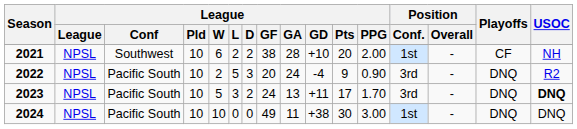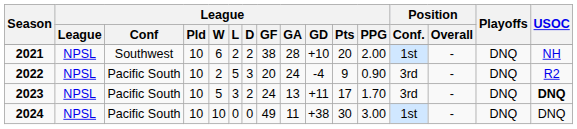2021 | Playoffs: CF -> DNQ
